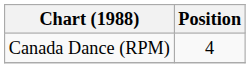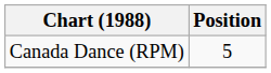Canada Dance (RPM) | Position: 4 -> 5
